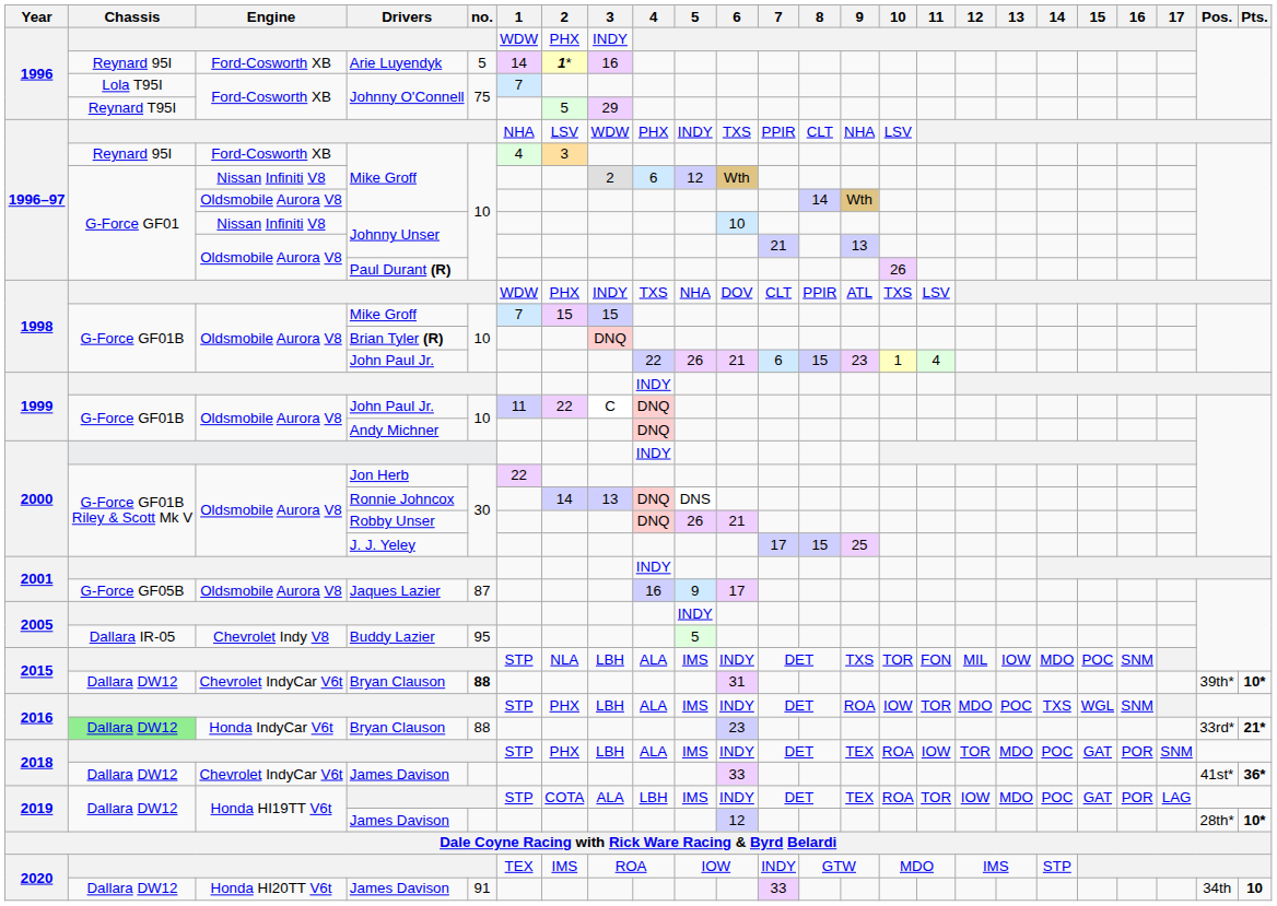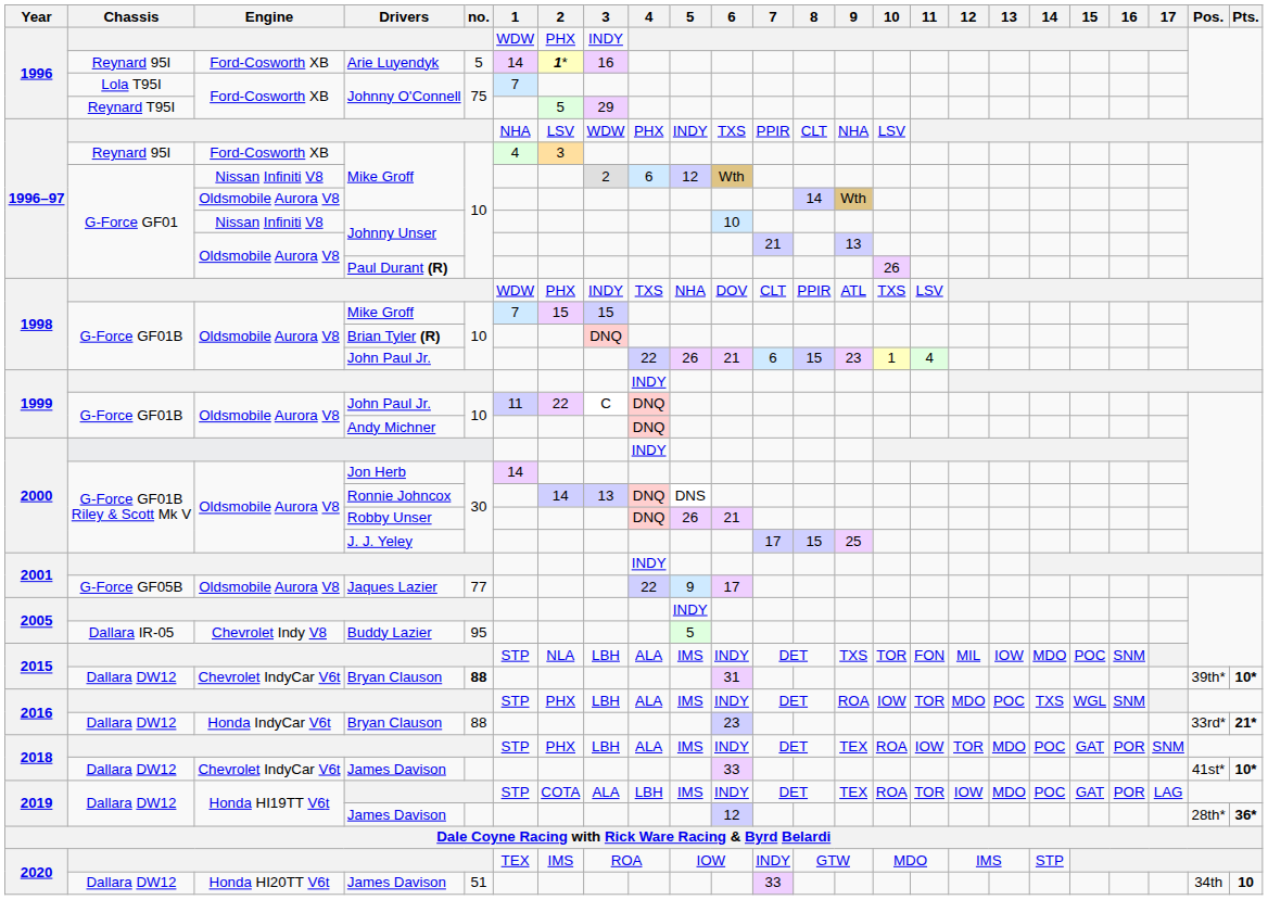Jon Herb | 1: 22 -> 14
Jaques Lazier | no.: 87 -> 77
Jaques Lazier | 4: 16 -> 22
2016 / Bryan Clauson | Chassis: lightgreen background -> no background
2018 / James Davison | Pts.: 36* -> 10*
2019 / James Davison | Pts.: 10* -> 36*
2020 / James Davison | no.: 91 -> 51
